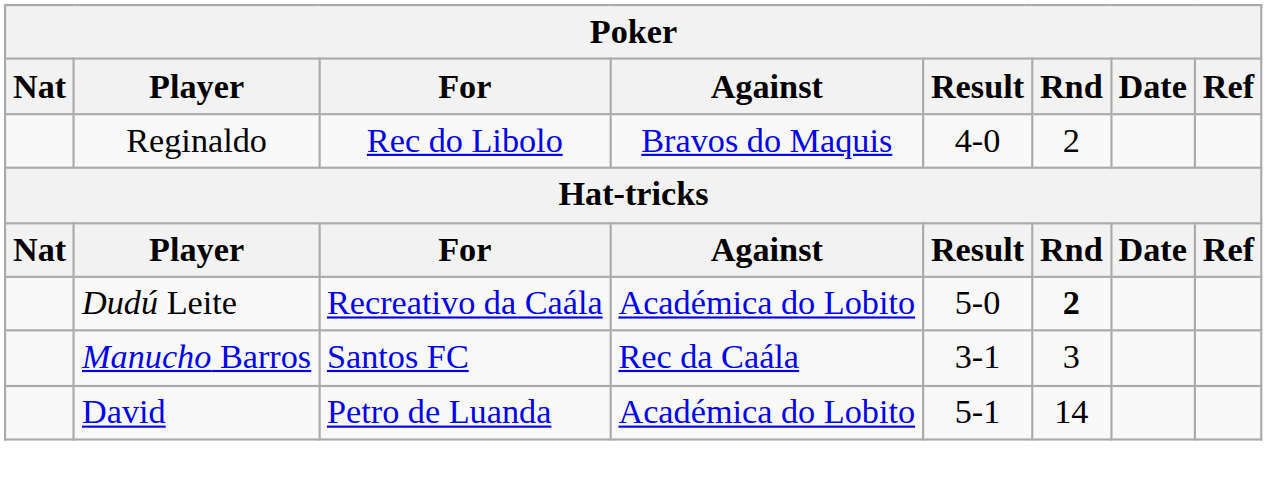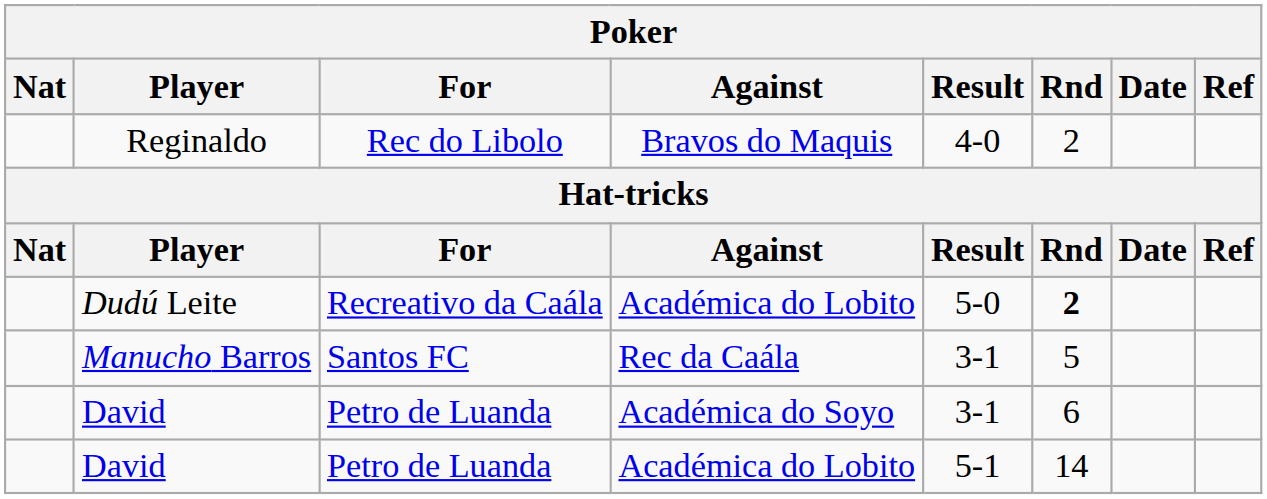Manucho Barros | Rnd: 3 -> 5
+ row: David | Petro de Luanda | Académica do Soyo | 3-1 | 6
